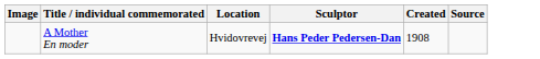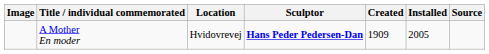+ column: Installed | 2005
A Mother En moder | Created: 1908 -> 1909
